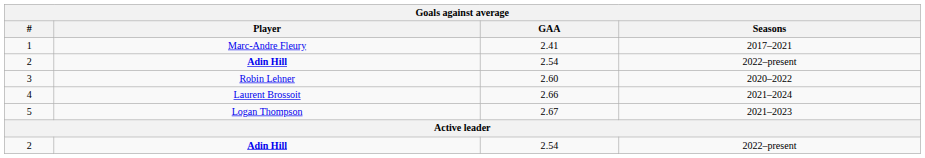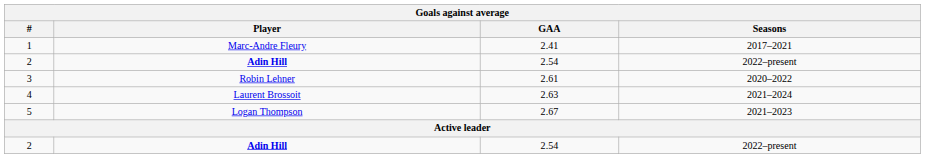3 | GAA: 2.60 -> 2.61
4 | GAA: 2.66 -> 2.63
